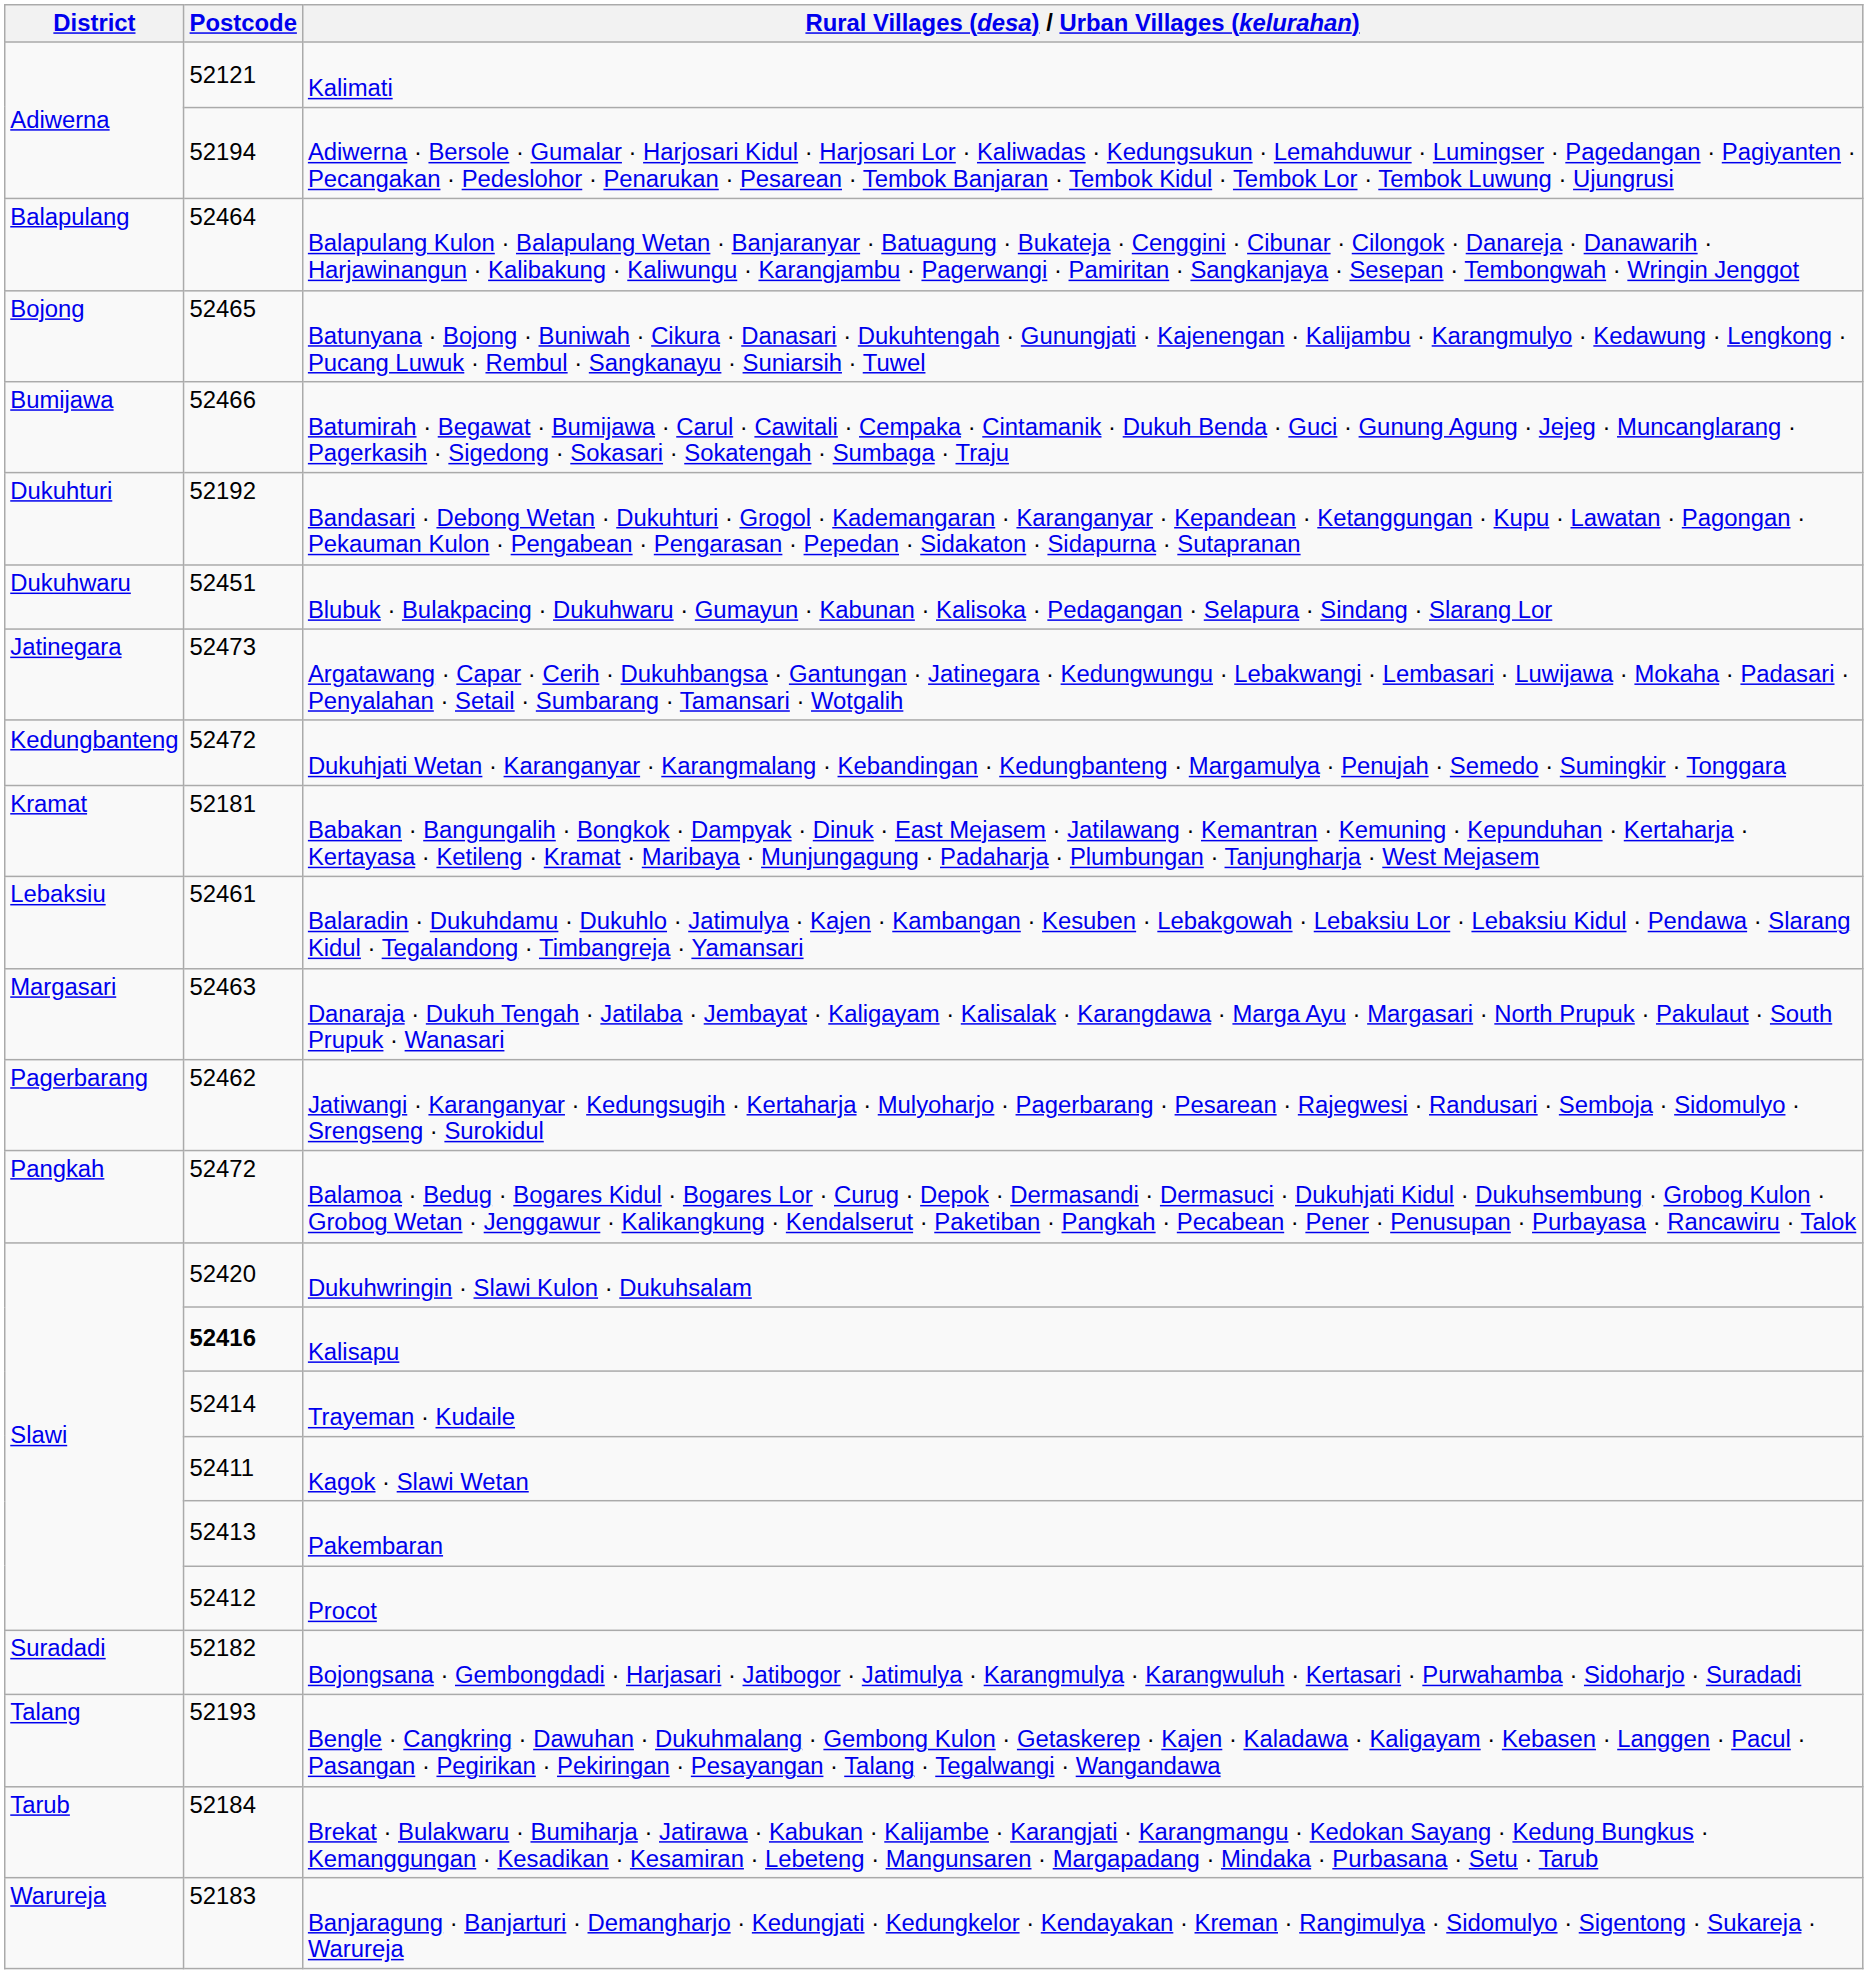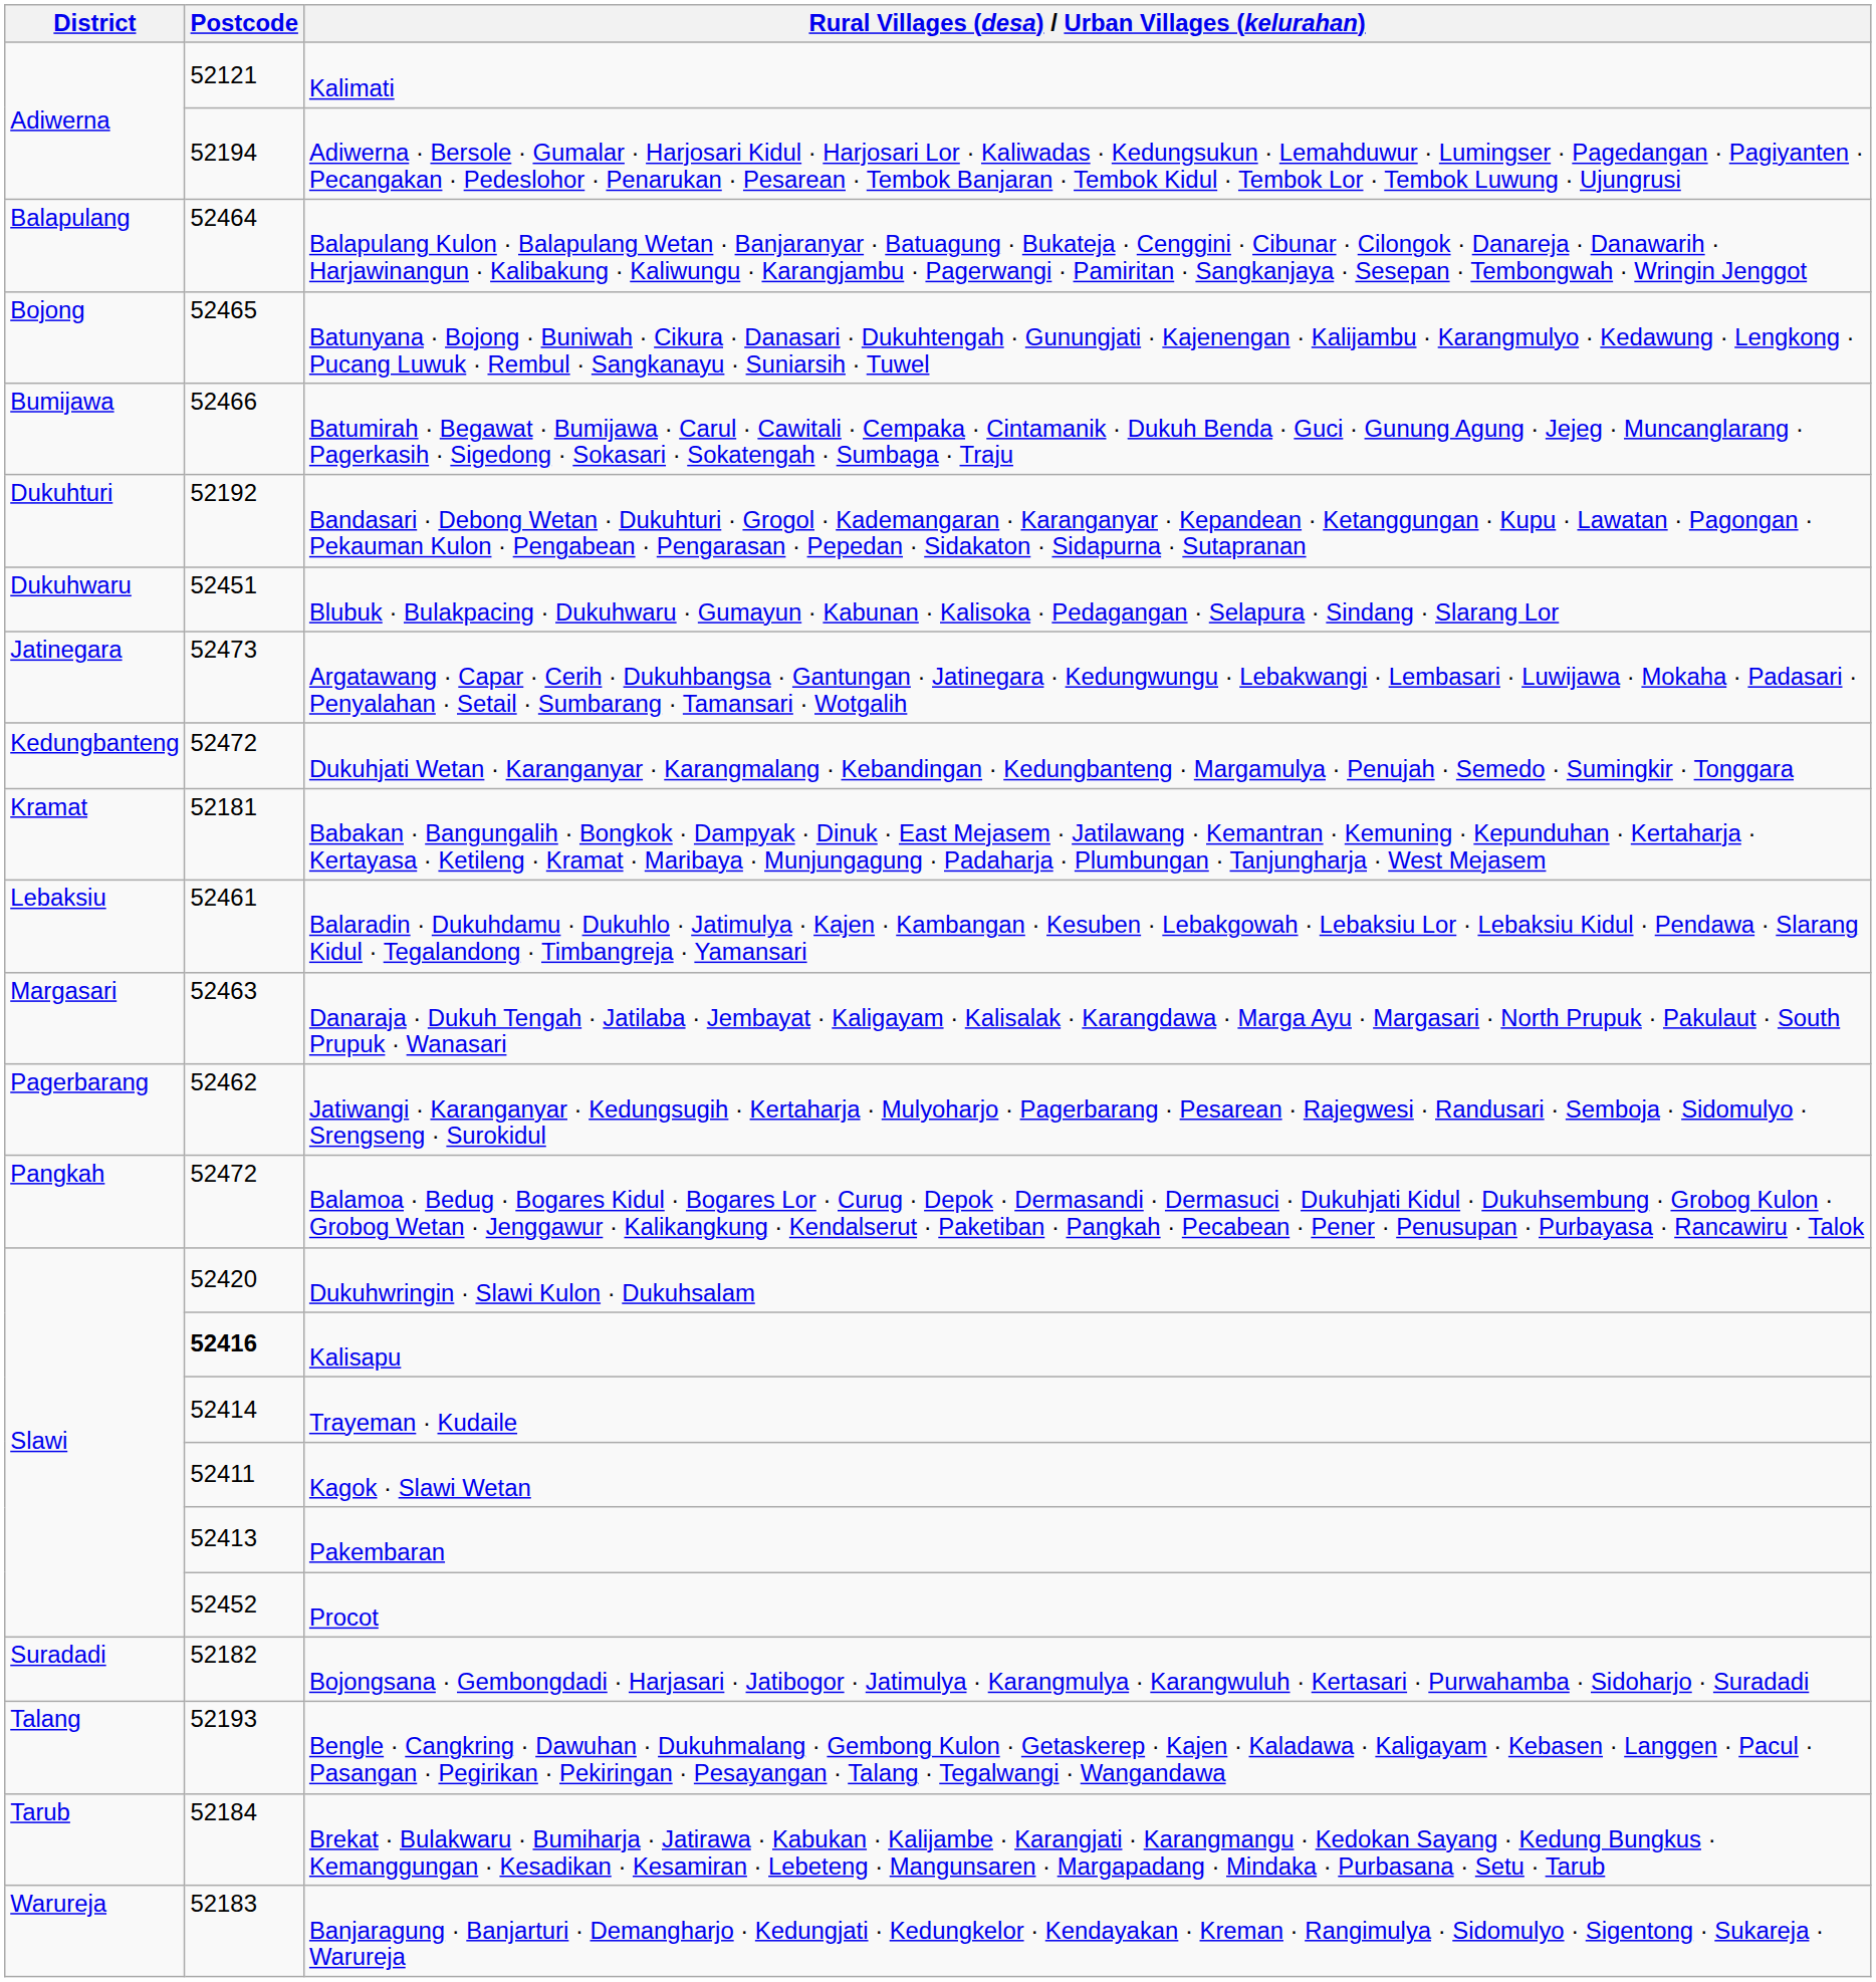Procot | Postcode: 52412 -> 52452
